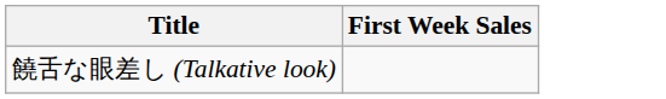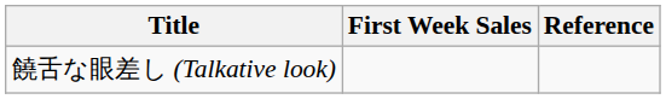+ column: Reference
